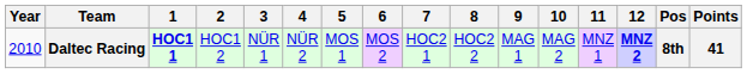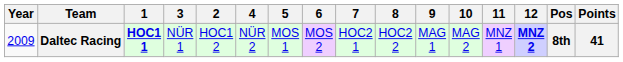columns swapped: 2 <-> 3
Daltec Racing | Year: 2010 -> 2009
